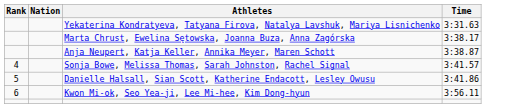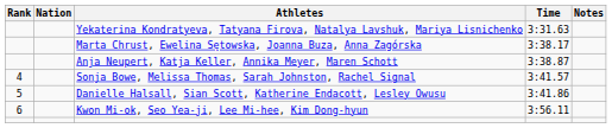+ column: Notes
